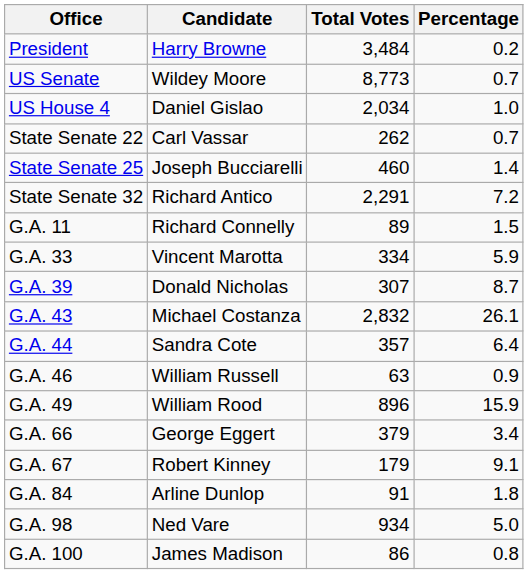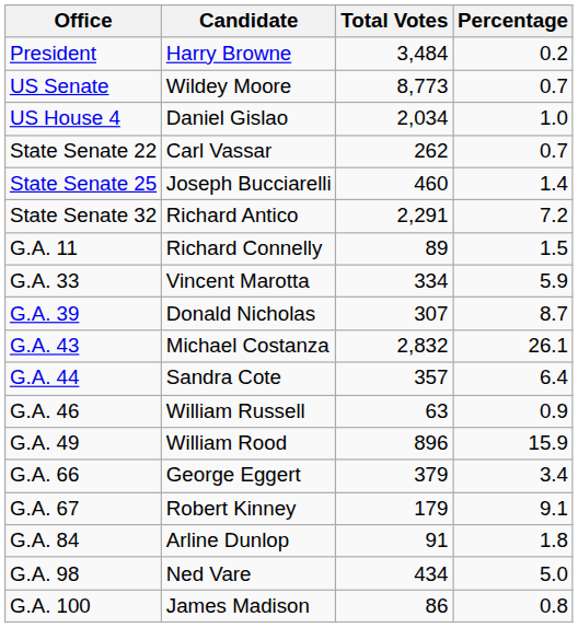G.A. 98 | Total Votes: 934 -> 434
